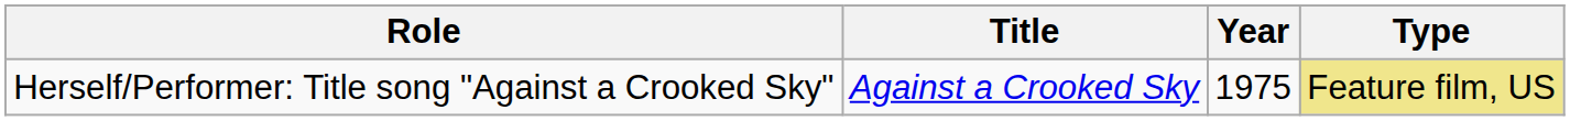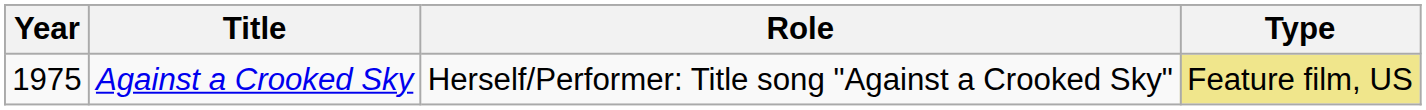columns swapped: Year <-> Role
